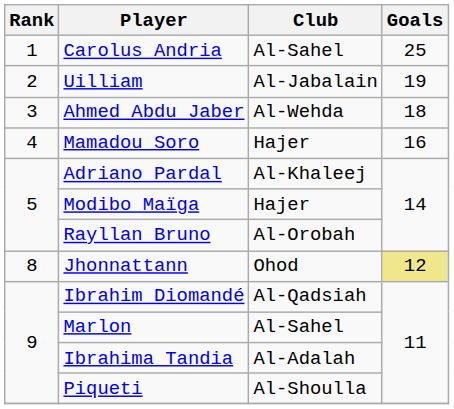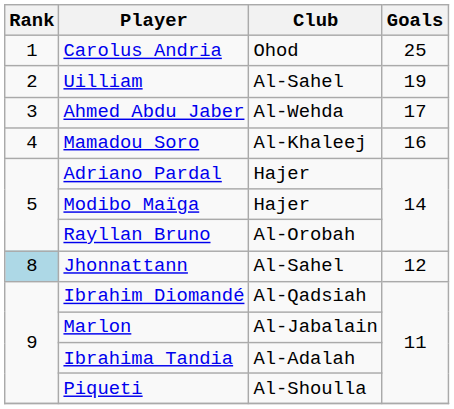Carolus Andria | Club: Al-Sahel -> Ohod
Uilliam | Club: Al-Jabalain -> Al-Sahel
Ahmed Abdu Jaber | Goals: 18 -> 17
Mamadou Soro | Club: Hajer -> Al-Khaleej
Adriano Pardal | Club: Al-Khaleej -> Hajer
Jhonnattann | Rank: no background -> lightblue background
Jhonnattann | Club: Ohod -> Al-Sahel
Jhonnattann | Goals: khaki background -> no background
Marlon | Club: Al-Sahel -> Al-Jabalain
